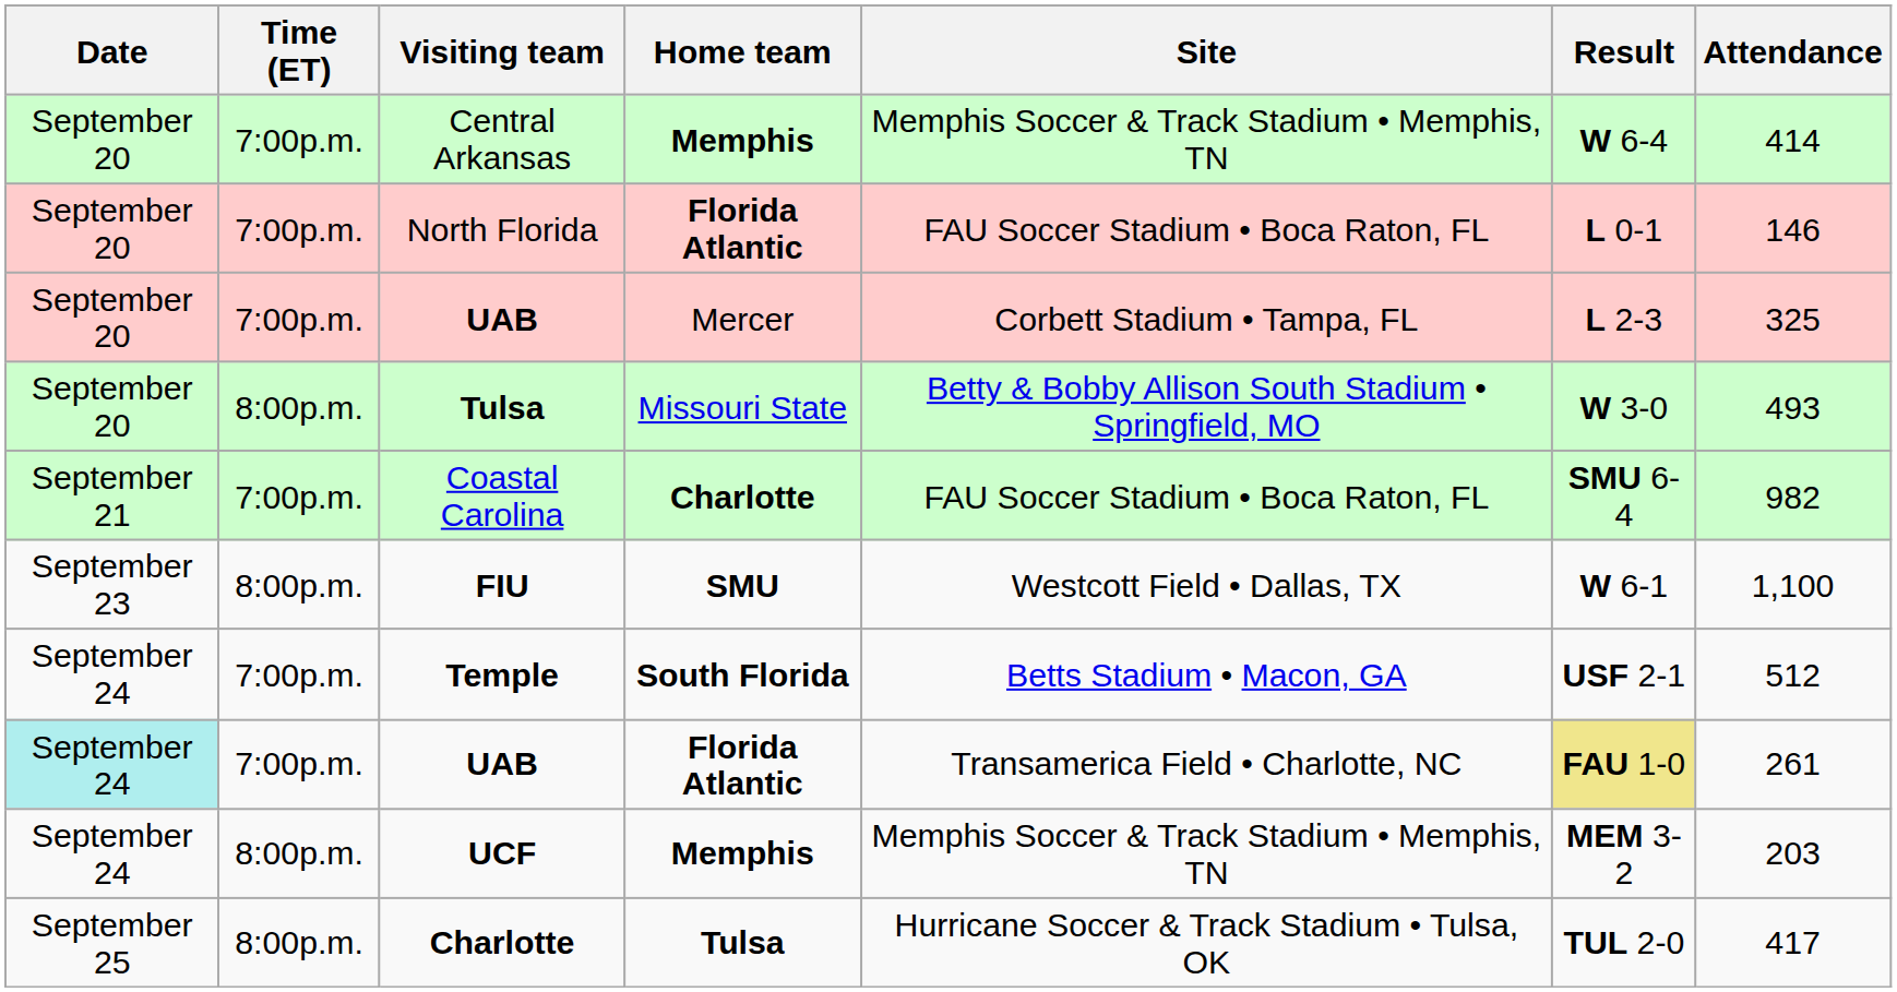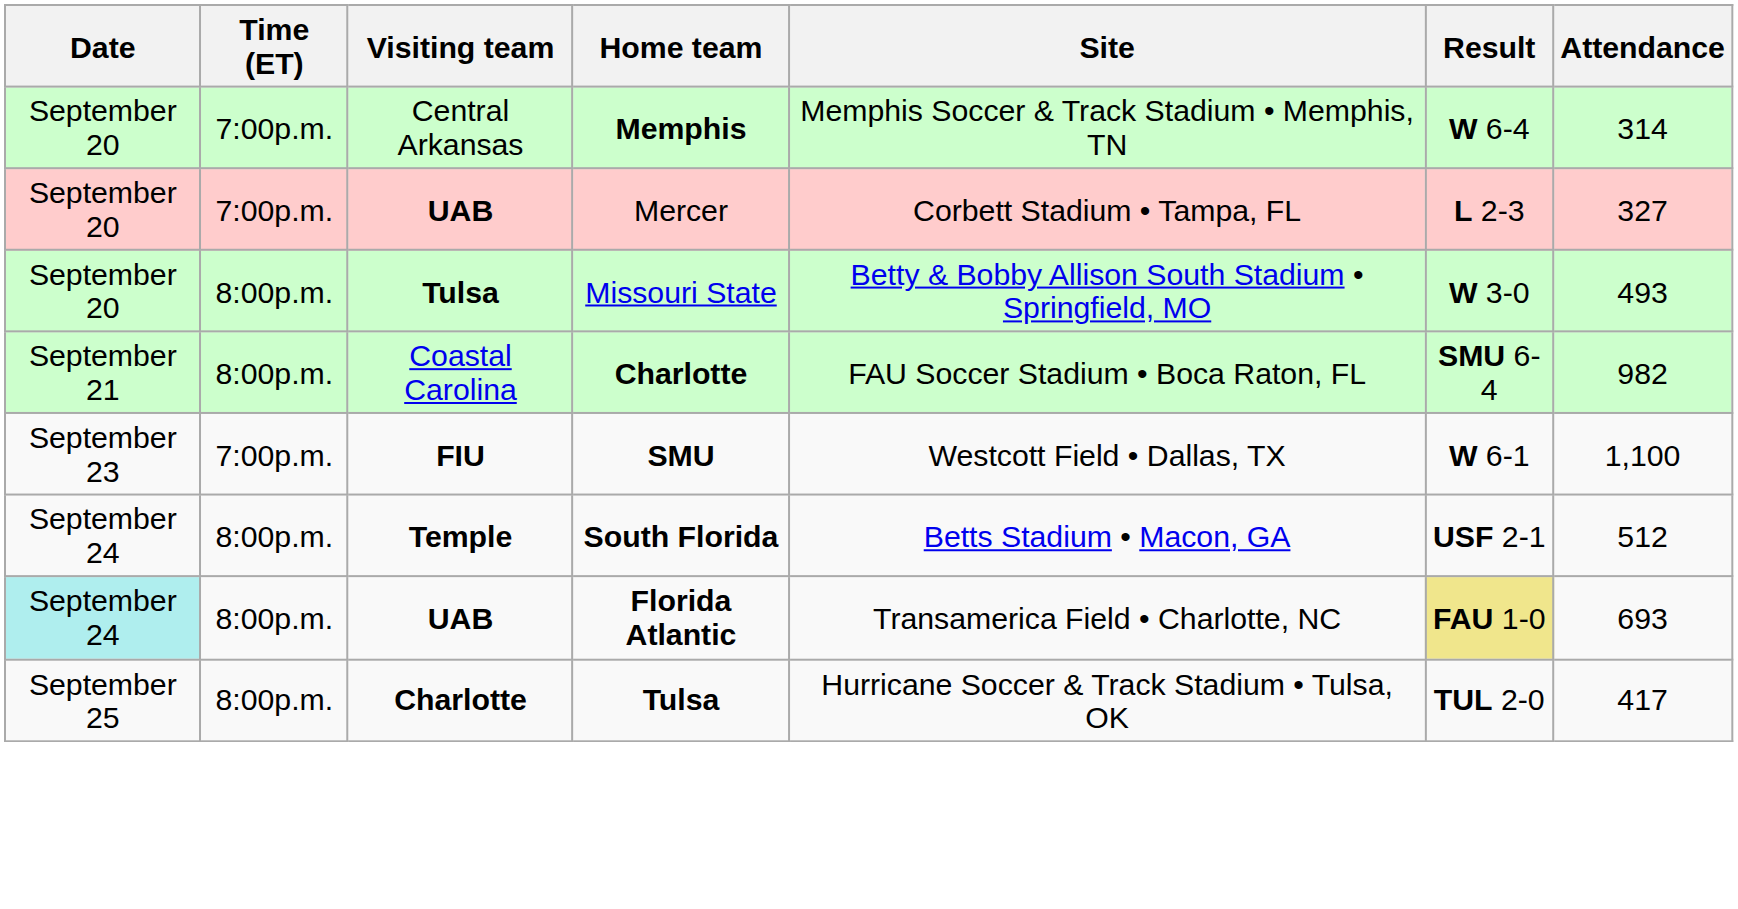Central Arkansas | Attendance: 414 -> 314
- row: September 20 | 7:00p.m. | North Florida | Florida Atlantic | FAU Soccer Stadium • Boca Raton, FL | L 0-1 | 146
UAB / Mercer | Attendance: 325 -> 327
Coastal Carolina | Time (ET): 7:00p.m. -> 8:00p.m.
FIU | Time (ET): 8:00p.m. -> 7:00p.m.
Temple | Time (ET): 7:00p.m. -> 8:00p.m.
UAB / Florida Atlantic | Time (ET): 7:00p.m. -> 8:00p.m.
UAB / Florida Atlantic | Attendance: 261 -> 693
- row: September 24 | 8:00p.m. | UCF | Memphis | Memphis Soccer & Track Stadium • Memphis, TN | MEM 3-2 | 203
